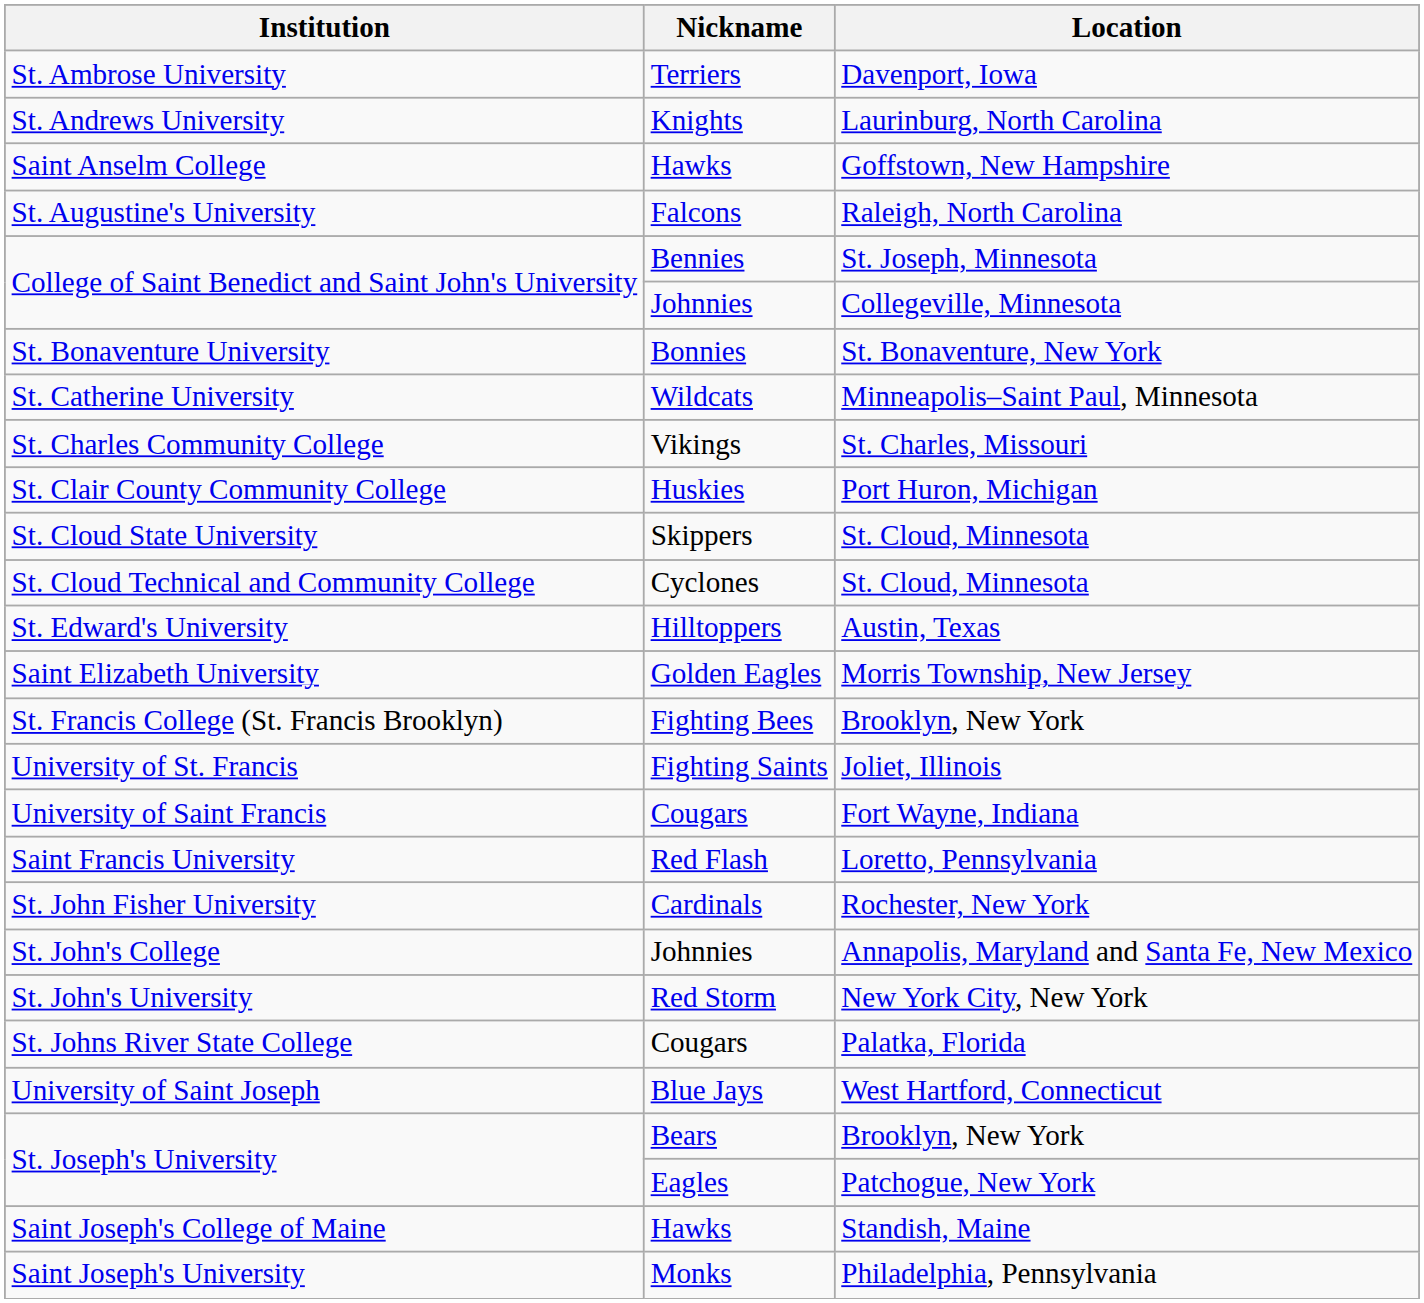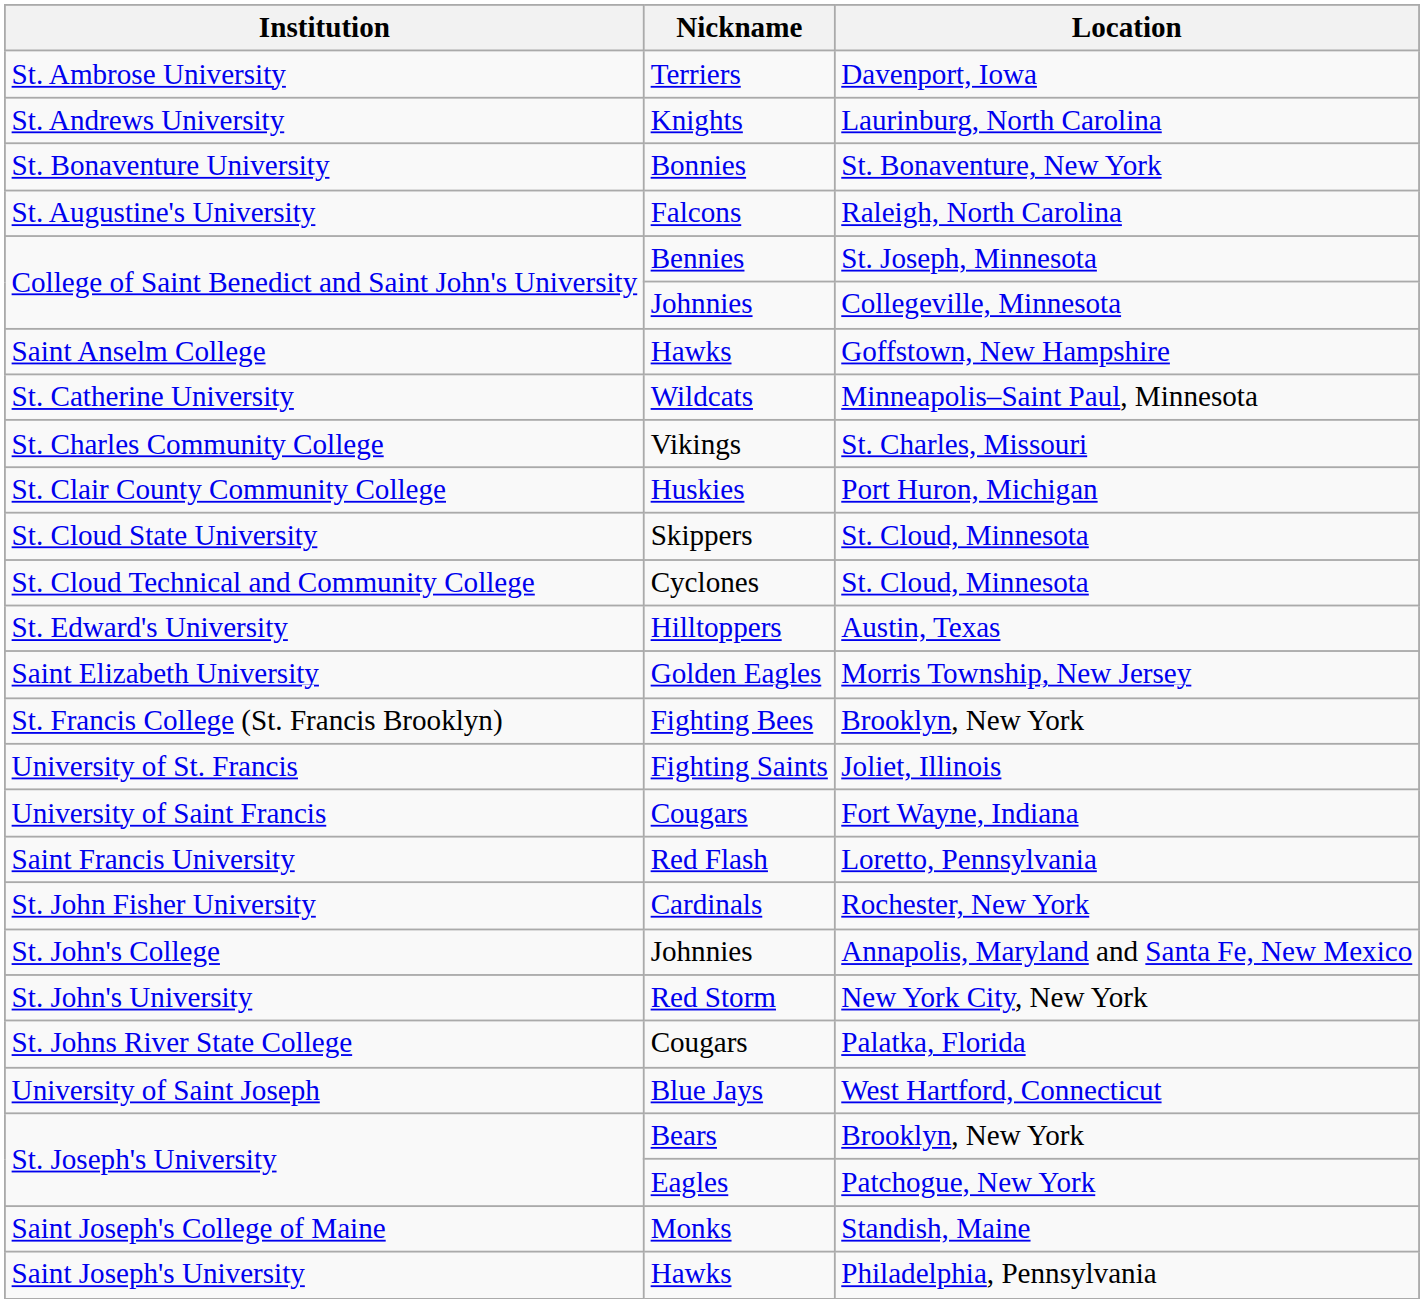rows swapped: Saint Anselm College <-> St. Bonaventure University
Saint Joseph's College of Maine | Nickname: Hawks -> Monks
Saint Joseph's University | Nickname: Monks -> Hawks
